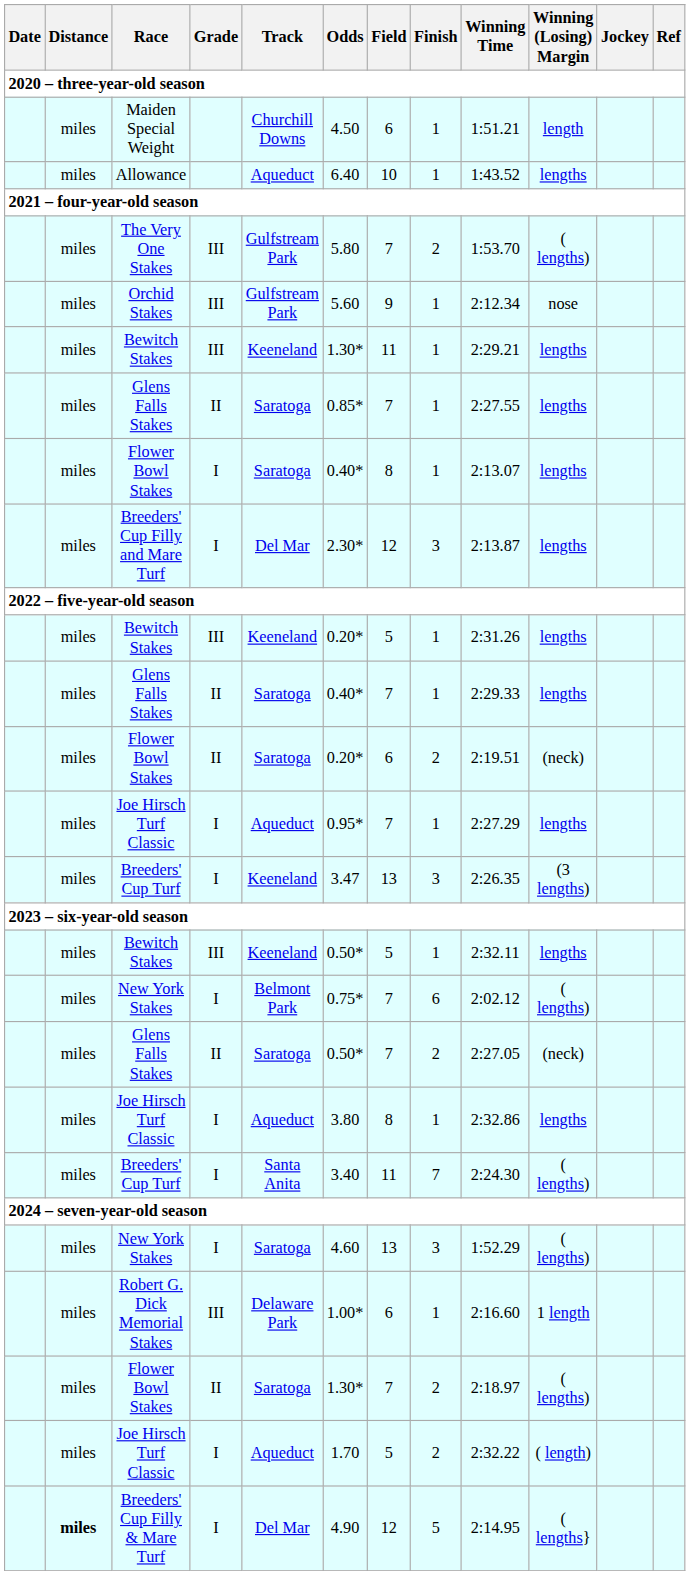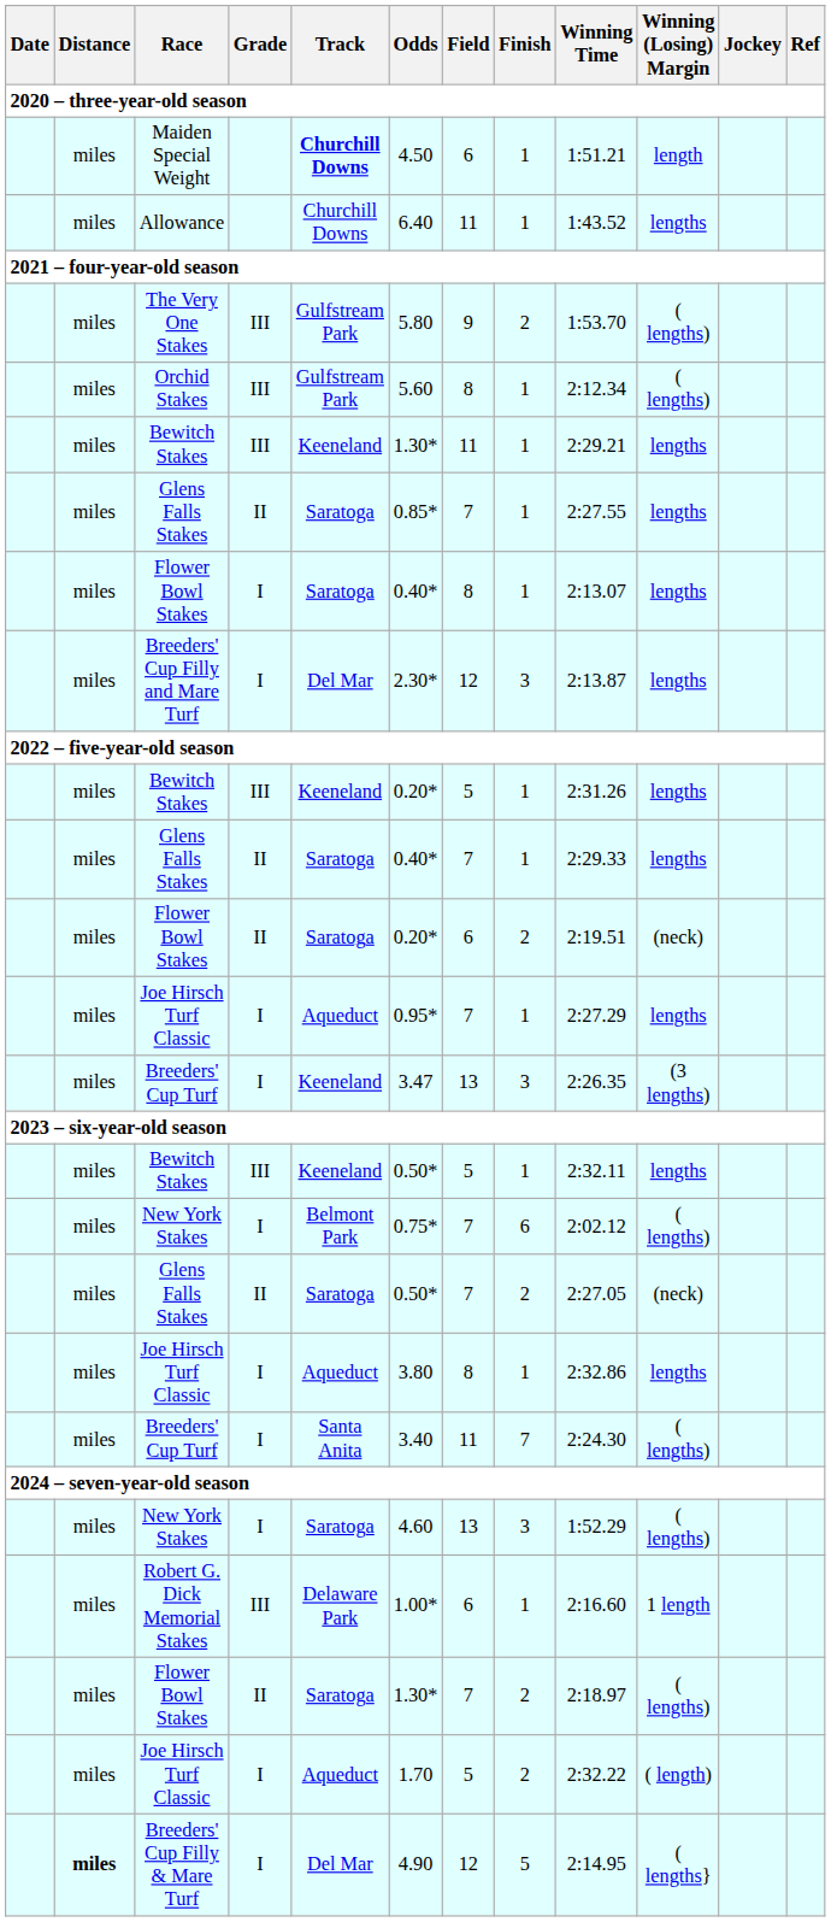Maiden Special Weight | Track: normal -> bold
Allowance | Track: Aqueduct -> Churchill Downs
Allowance | Field: 10 -> 11
The Very One Stakes | Field: 7 -> 9
Orchid Stakes | Field: 9 -> 8
Orchid Stakes | Winning (Losing) Margin: nose -> ( lengths)
